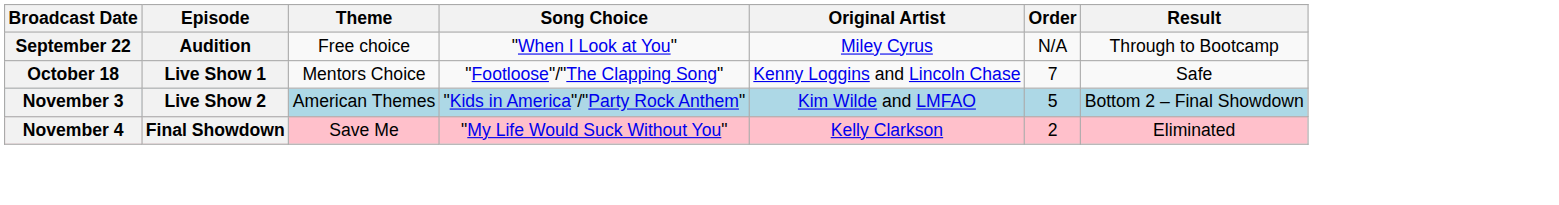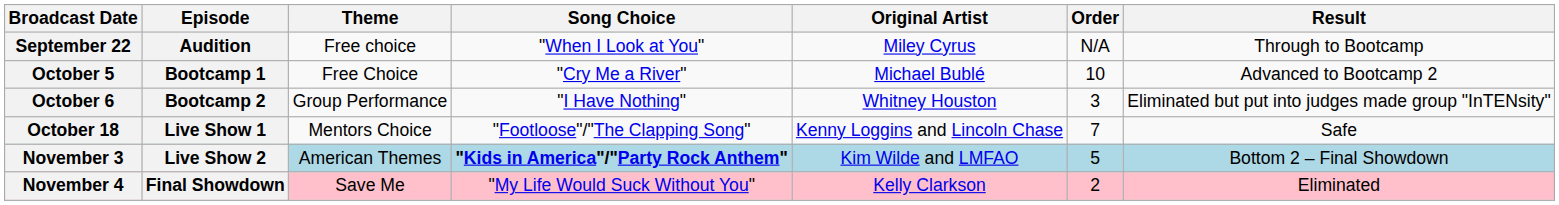+ row: October 5 | Bootcamp 1 | Free Choice | "Cry Me a River" | Michael Bublé | 10 | Advanced to Bootcamp 2
+ row: October 6 | Bootcamp 2 | Group Performance | "I Have Nothing" | Whitney Houston | 3 | Eliminated but put into judges made group "InTENsity"
November 3 | Song Choice: normal -> bold
